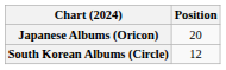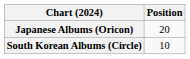South Korean Albums (Circle) | Position: 12 -> 10
